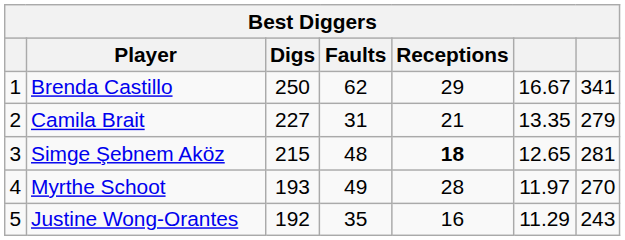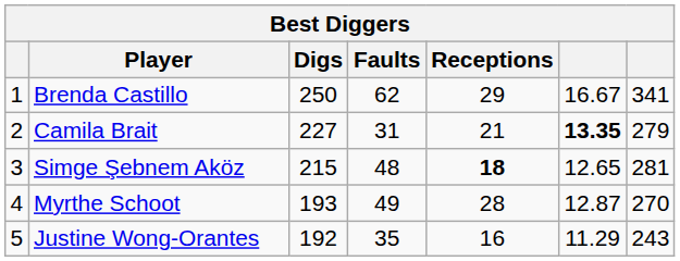Camila Brait | column 6: normal -> bold
Myrthe Schoot | column 6: 11.97 -> 12.87
